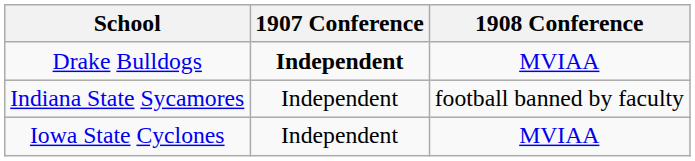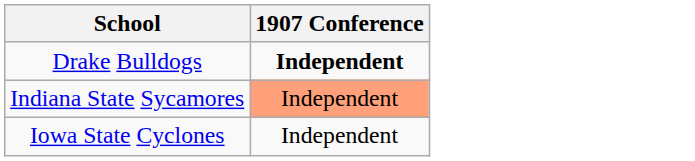- column: 1908 Conference | MVIAA | football banned by faculty | MVIAA
Indiana State Sycamores | 1907 Conference: no background -> lightsalmon background
